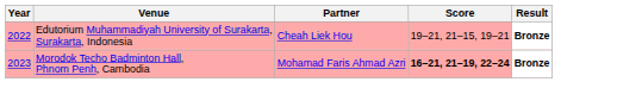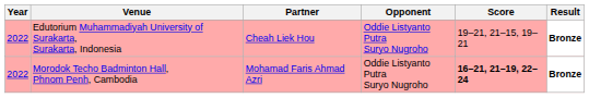+ column: Opponent | Oddie Listyanto Putra Suryo Nugroho | Oddie Listyanto Putra Suryo Nugroho
Morodok Techo Badminton Hall, Phnom Penh, Cambodia | Year: 2023 -> 2022
